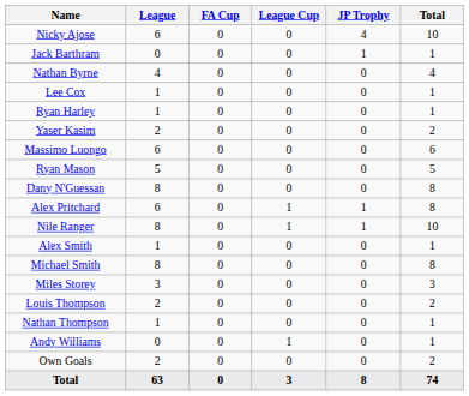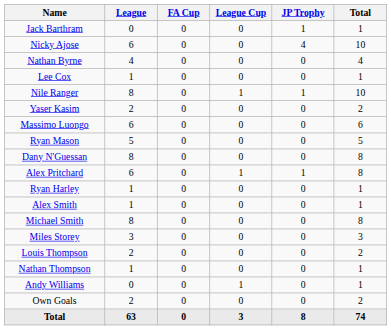rows swapped: Nicky Ajose <-> Jack Barthram
rows swapped: Ryan Harley <-> Nile Ranger
